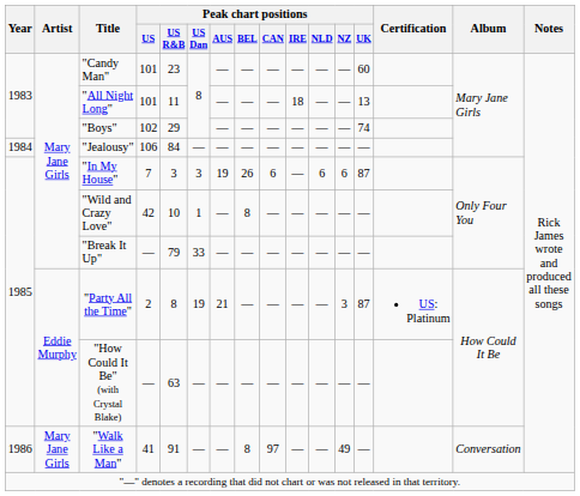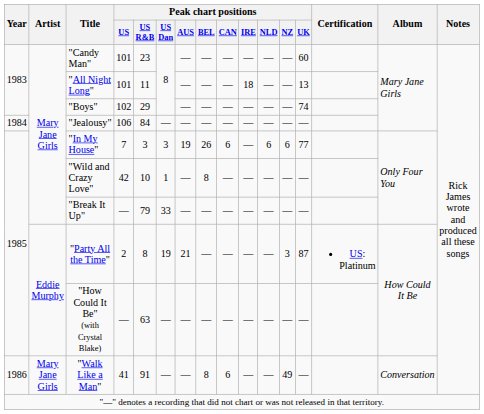"In My House" | Peak chart positions / UK: 87 -> 77
"Walk Like a Man" | Peak chart positions / CAN: 97 -> 6
